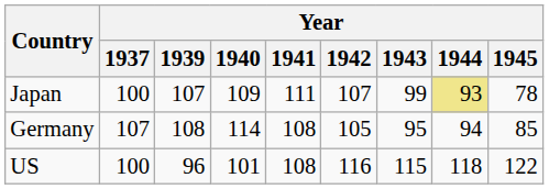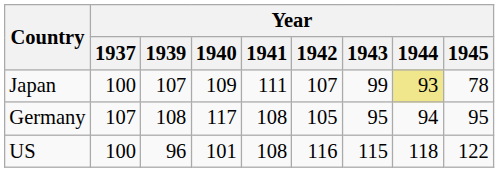Germany | Year / 1940: 114 -> 117
Germany | Year / 1945: 85 -> 95
